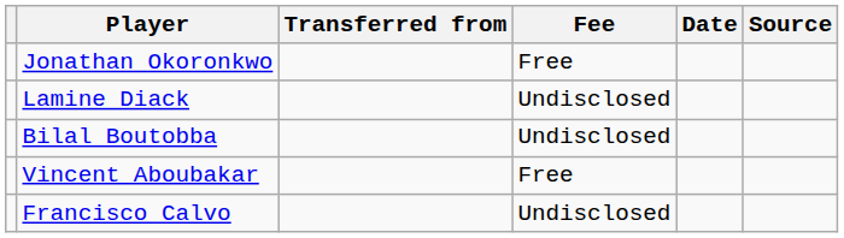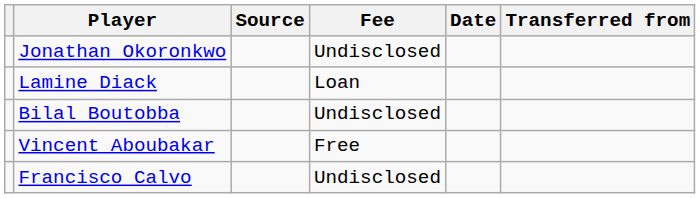columns swapped: Transferred from <-> Source
Jonathan Okoronkwo | Fee: Free -> Undisclosed
Lamine Diack | Fee: Undisclosed -> Loan
